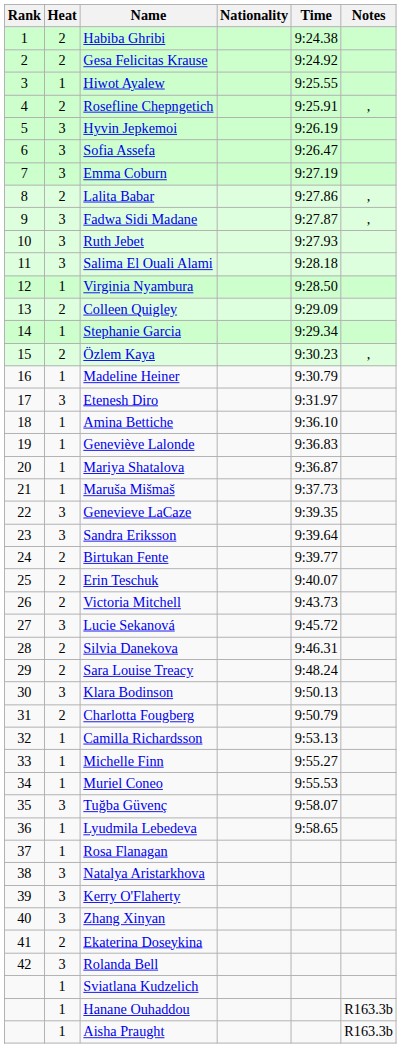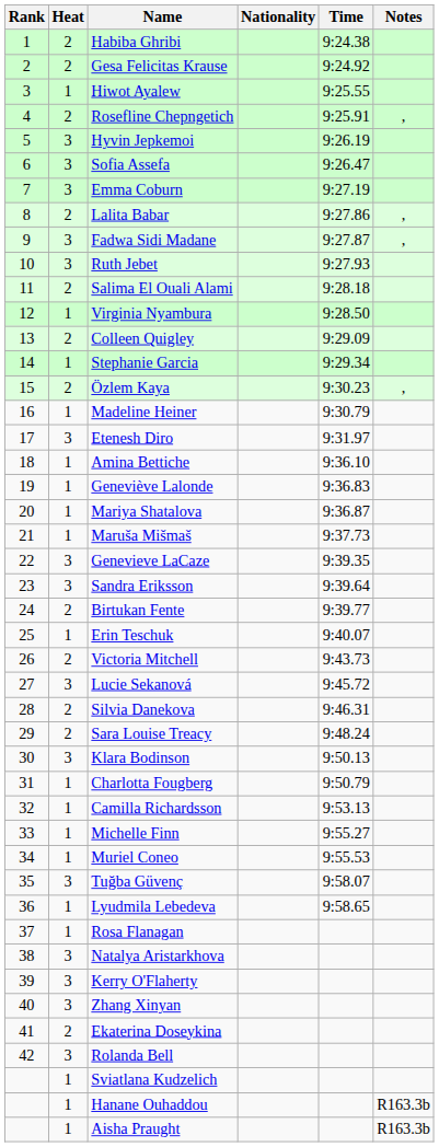Salima El Ouali Alami | Heat: 3 -> 2
Erin Teschuk | Heat: 2 -> 1
Charlotta Fougberg | Heat: 2 -> 1
